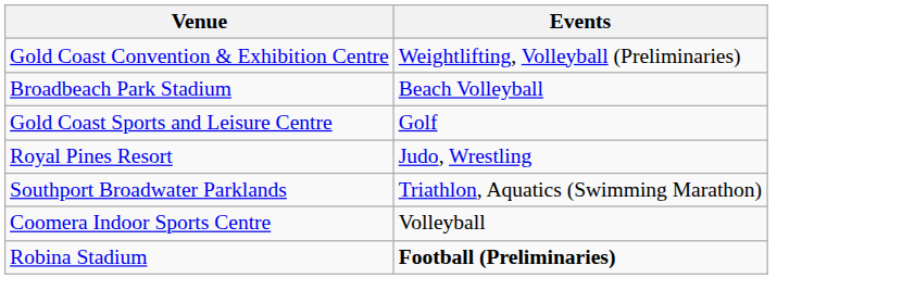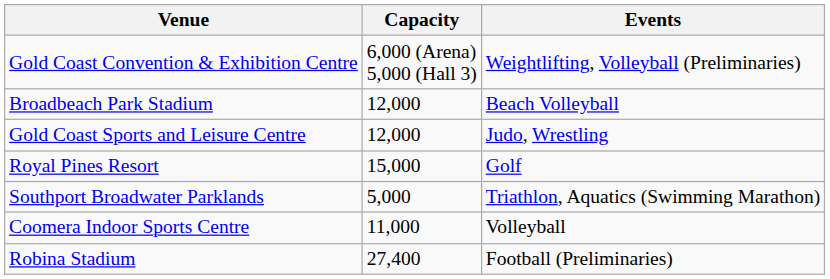+ column: Capacity | 6,000 (Arena) 5,000 (Hall 3) | 12,000 | 12,000 | 15,000 | 5,000 | 11,000 | 27,400
Gold Coast Sports and Leisure Centre | Events: Golf -> Judo, Wrestling
Royal Pines Resort | Events: Judo, Wrestling -> Golf
Robina Stadium | Events: bold -> normal
